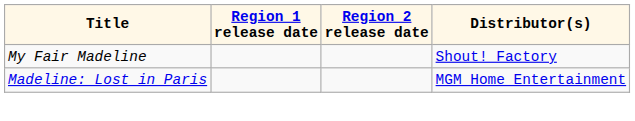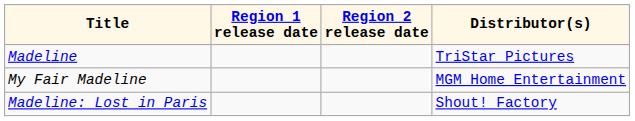+ row: Madeline | TriStar Pictures
My Fair Madeline | Distributor(s): Shout! Factory -> MGM Home Entertainment
Madeline: Lost in Paris | Distributor(s): MGM Home Entertainment -> Shout! Factory
